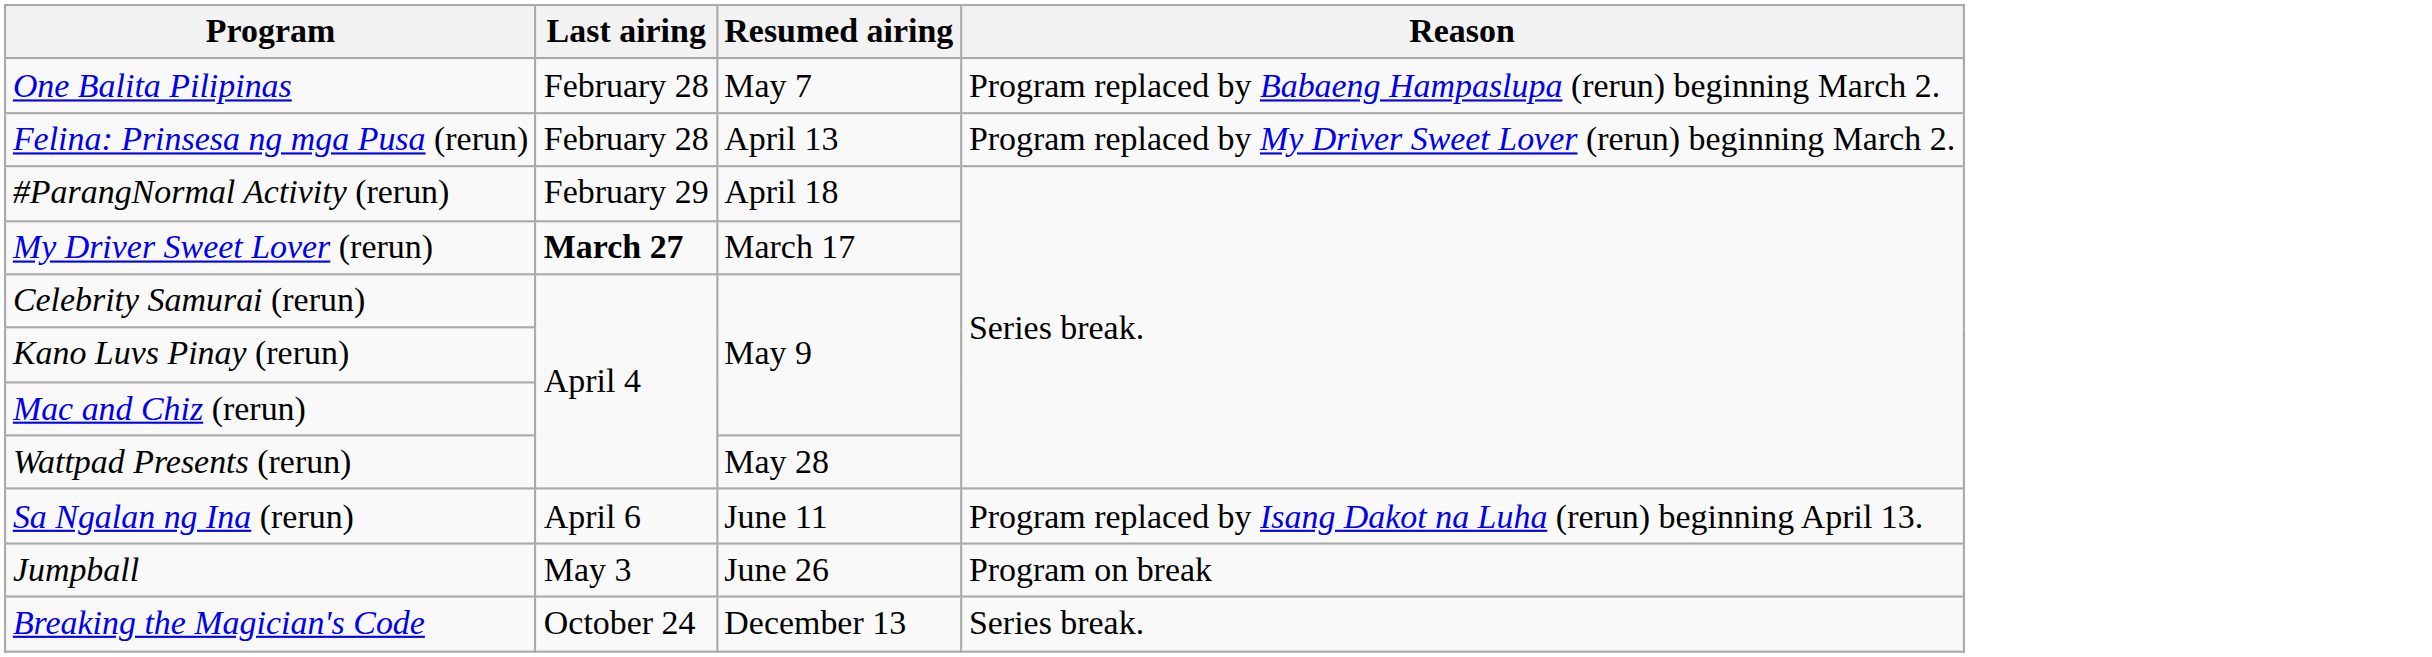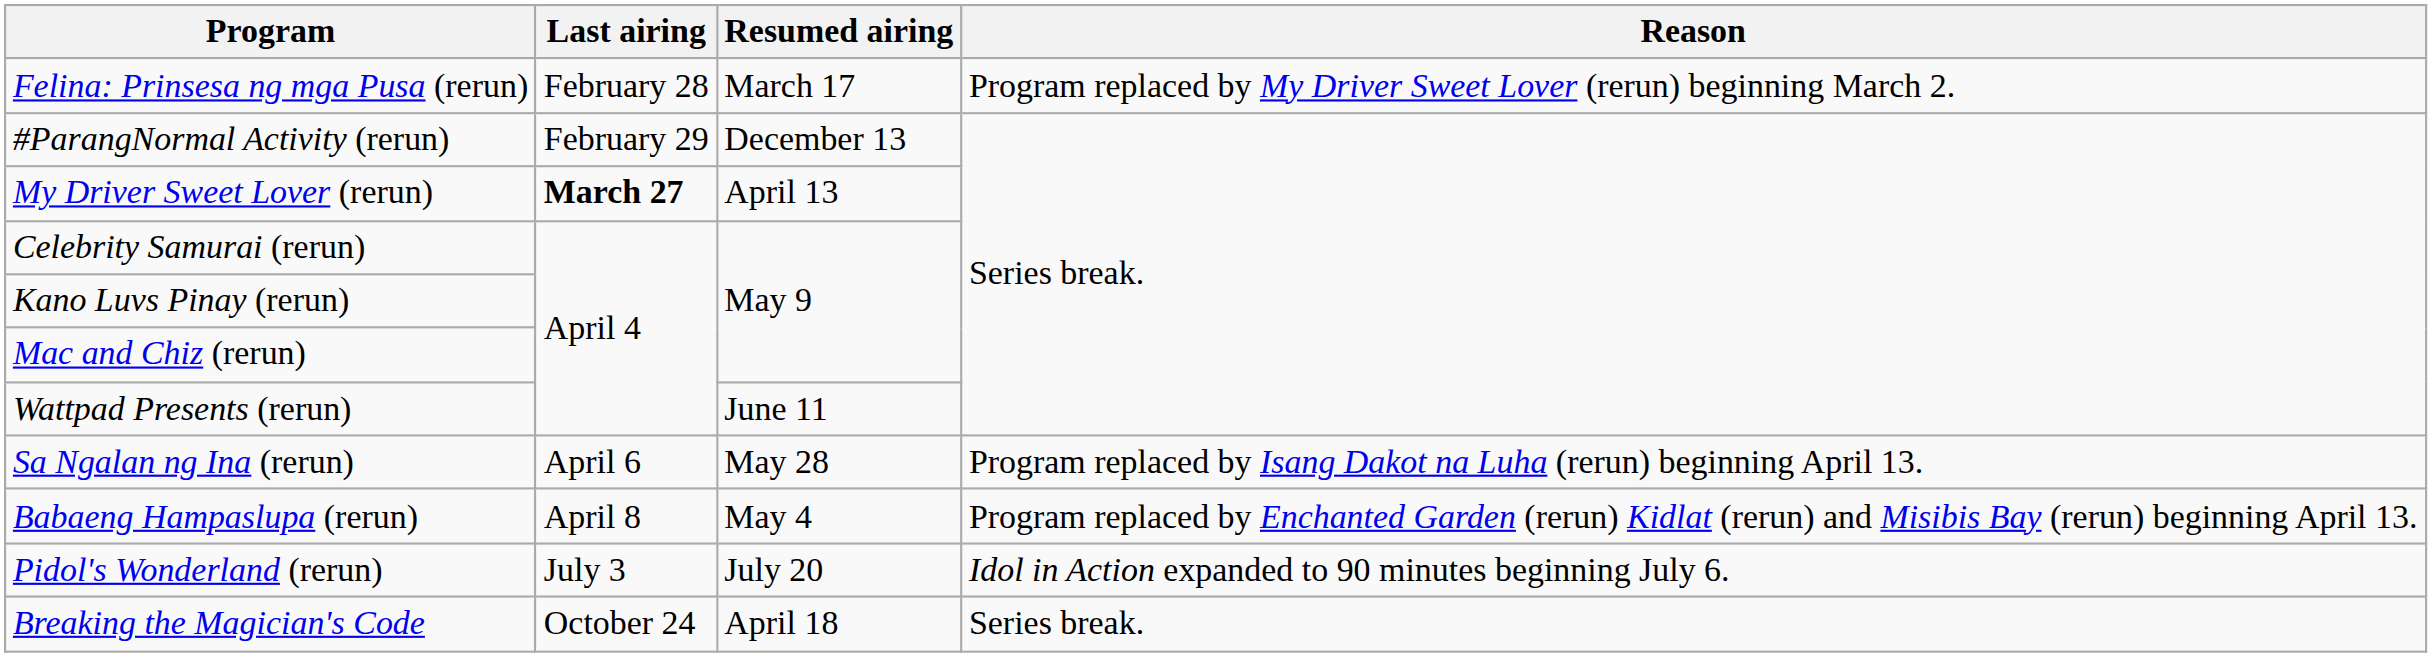- row: One Balita Pilipinas | February 28 | May 7 | Program replaced by Babaeng Hampaslupa (rerun) beginning March 2.
Felina: Prinsesa ng mga Pusa (rerun) | Resumed airing: April 13 -> March 17
#ParangNormal Activity (rerun) | Resumed airing: April 18 -> December 13
My Driver Sweet Lover (rerun) | Resumed airing: March 17 -> April 13
Wattpad Presents (rerun) | Resumed airing: May 28 -> June 11
Sa Ngalan ng Ina (rerun) | Resumed airing: June 11 -> May 28
+ row: Babaeng Hampaslupa (rerun) | April 8 | May 4 | Program replaced by Enchanted Garden (rerun) Kidlat (rerun) and Misibis Bay (rerun) beginning April 13.
- row: Jumpball | May 3 | June 26 | Program on break
+ row: Pidol's Wonderland (rerun) | July 3 | July 20 | Idol in Action expanded to 90 minutes beginning July 6.
Breaking the Magician's Code | Resumed airing: December 13 -> April 18
